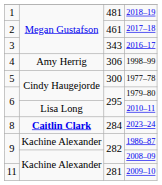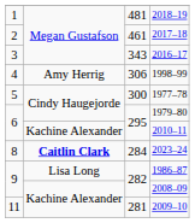2010–11 | column 2: Lisa Long -> Kachine Alexander
1986–87 | column 2: Kachine Alexander -> Lisa Long
